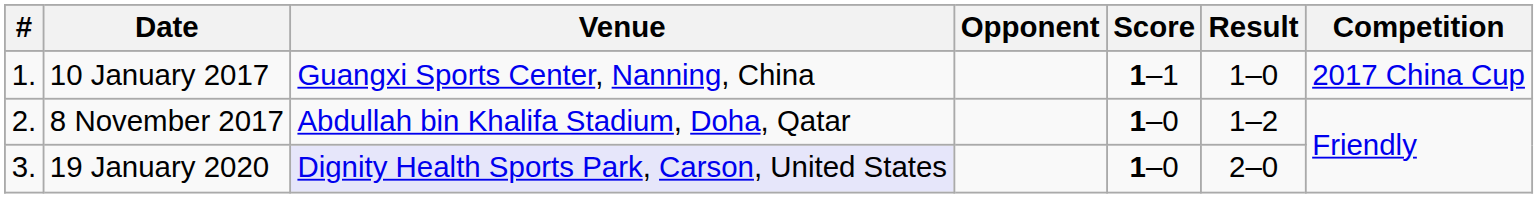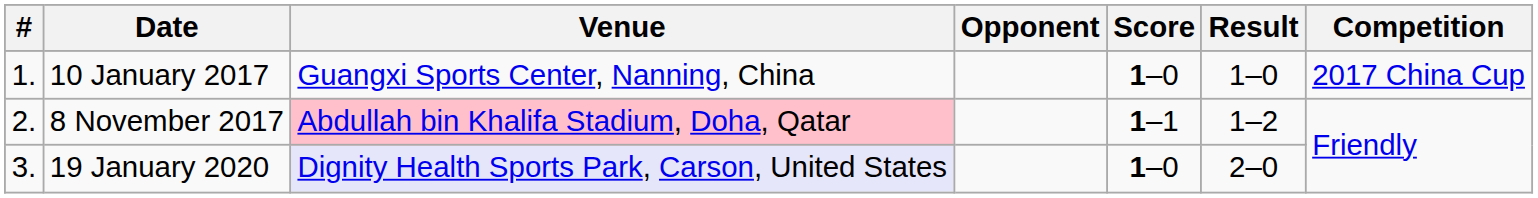10 January 2017 | Score: 1–1 -> 1–0
8 November 2017 | Venue: no background -> pink background
8 November 2017 | Score: 1–0 -> 1–1
